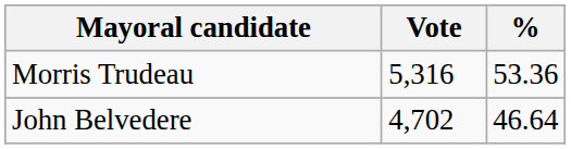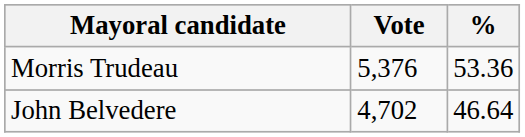Morris Trudeau | Vote: 5,316 -> 5,376
